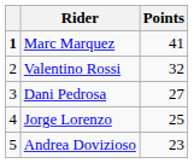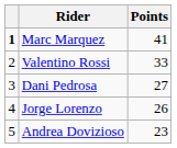Valentino Rossi | Points: 32 -> 33
Jorge Lorenzo | Points: 25 -> 26
